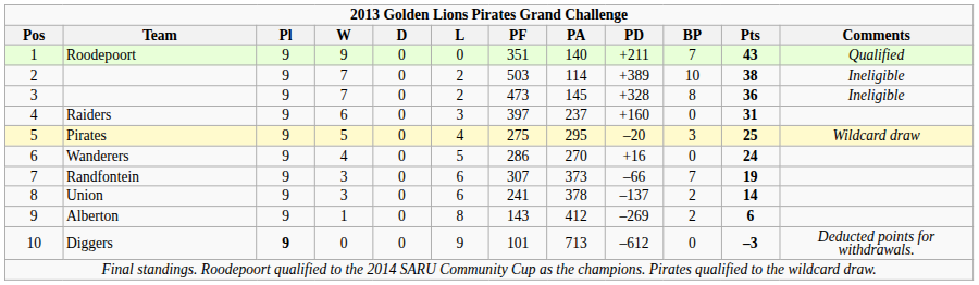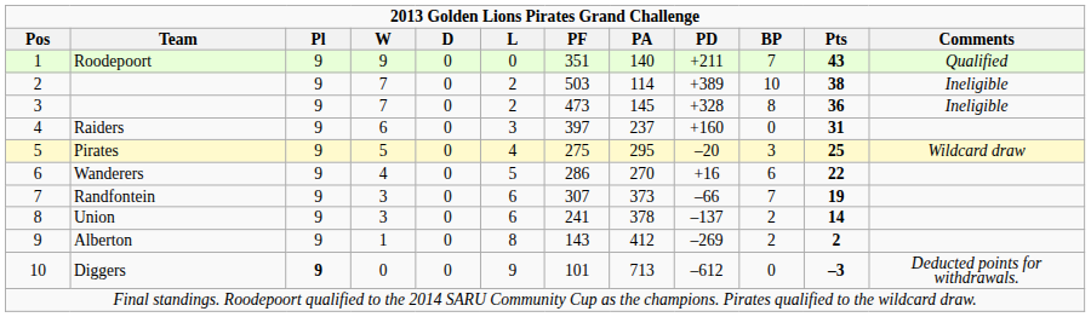Wanderers | BP: 0 -> 6
Wanderers | Pts: 24 -> 22
Alberton | Pts: 6 -> 2
